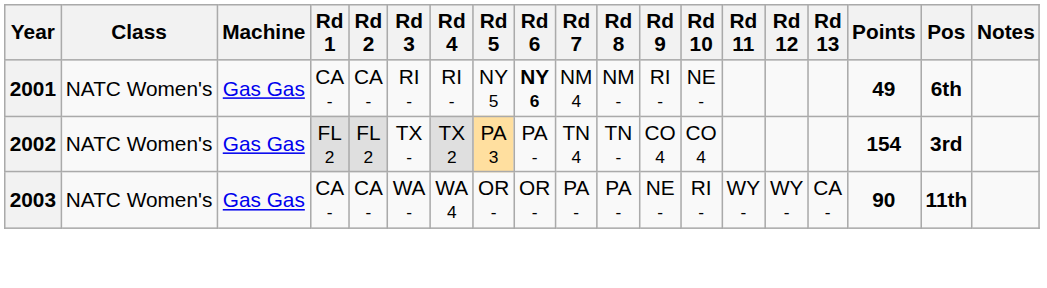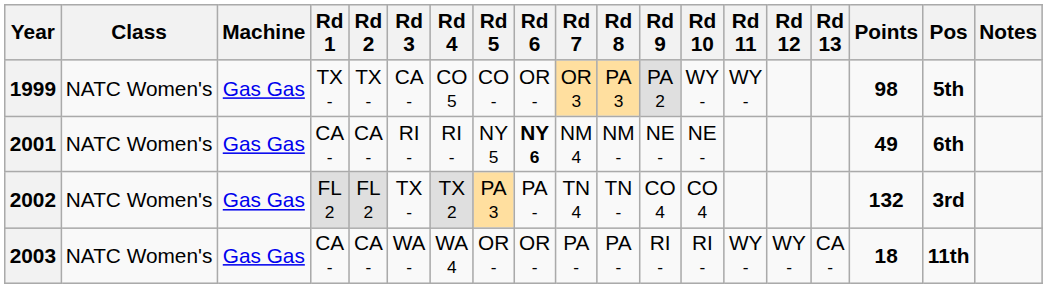+ row: 1999 | NATC Women's | Gas Gas | TX - | TX - | CA - | CO 5 | CO - | OR - | OR 3 | PA 3 | PA 2 | WY - | WY - | 98 | 5th
2001 | Rd 9: RI - -> NE -
2002 | Points: 154 -> 132
2003 | Rd 9: NE - -> RI -
2003 | Points: 90 -> 18
